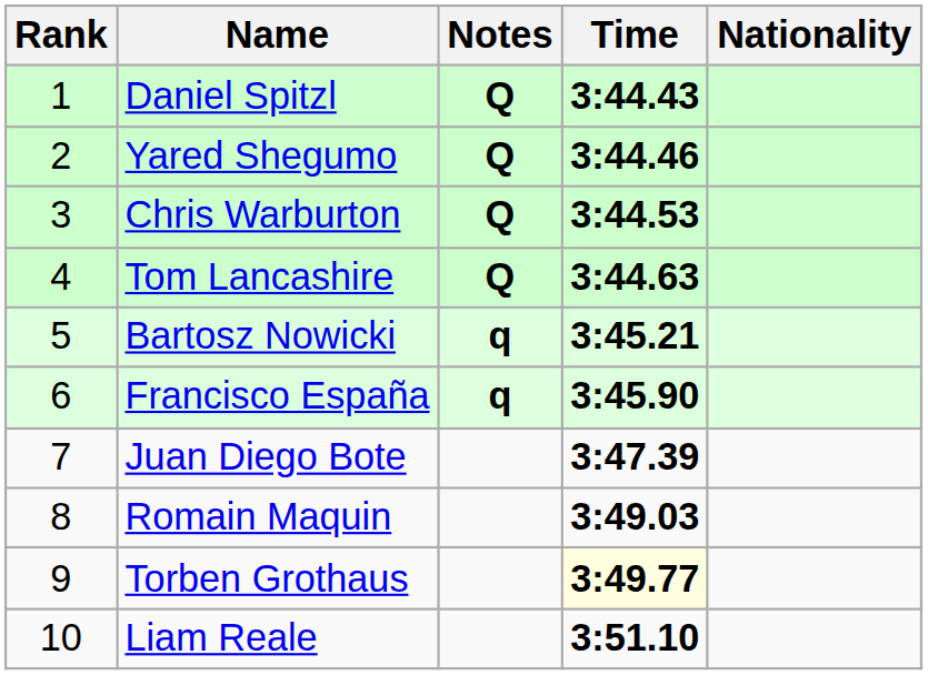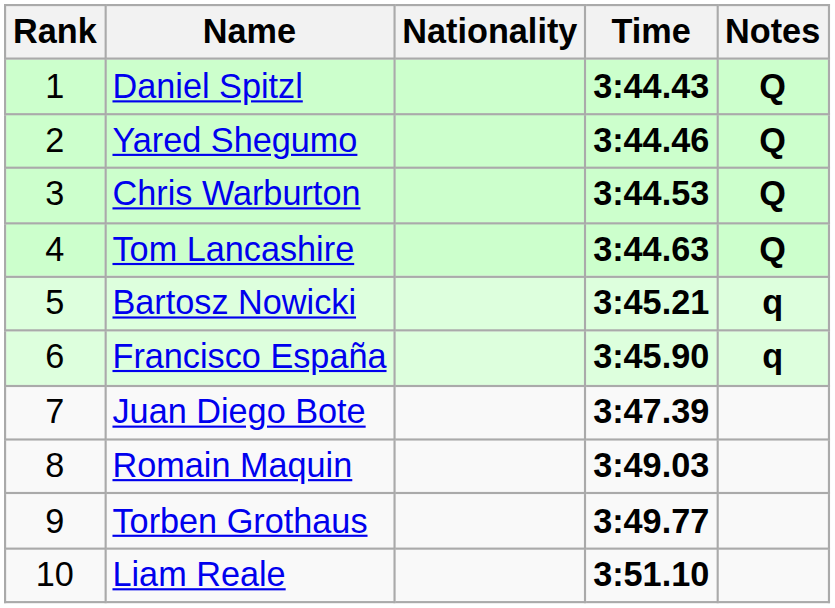columns swapped: Nationality <-> Notes
Torben Grothaus | Time: lightyellow background -> no background
